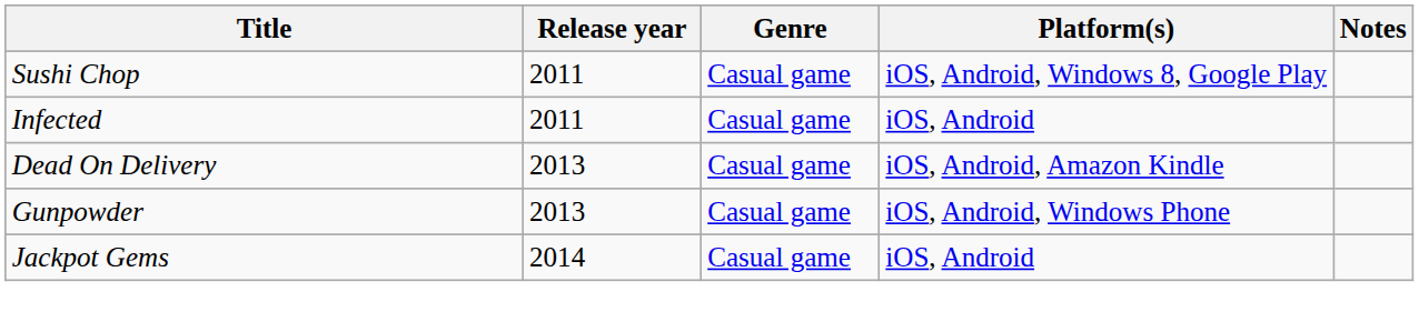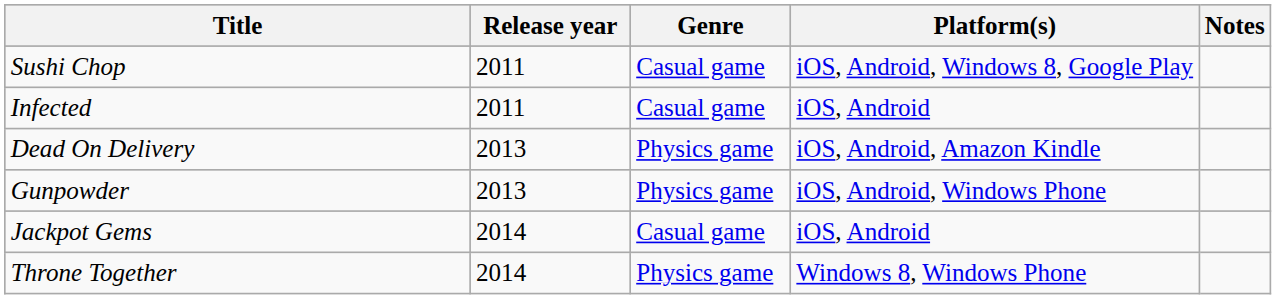Dead On Delivery | Genre: Casual game -> Physics game
Gunpowder | Genre: Casual game -> Physics game
+ row: Throne Together | 2014 | Physics game | Windows 8, Windows Phone
